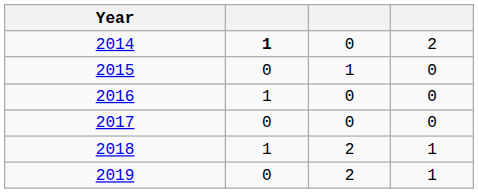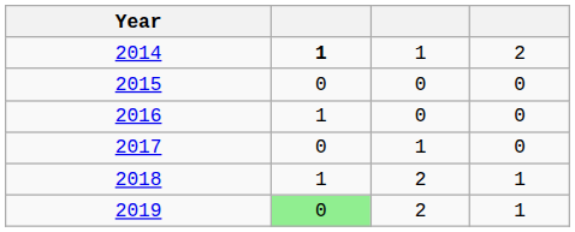2014 | column 3: 0 -> 1
2015 | column 3: 1 -> 0
2017 | column 3: 0 -> 1
2019 | column 2: no background -> lightgreen background
